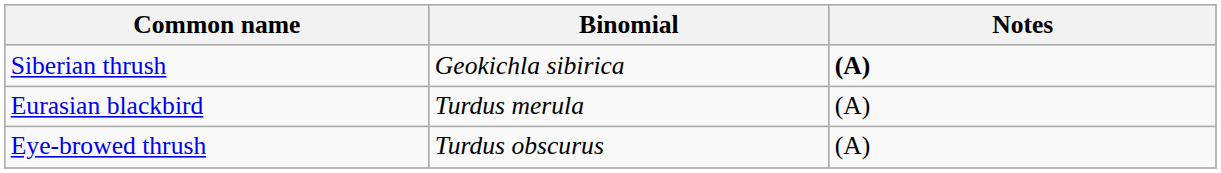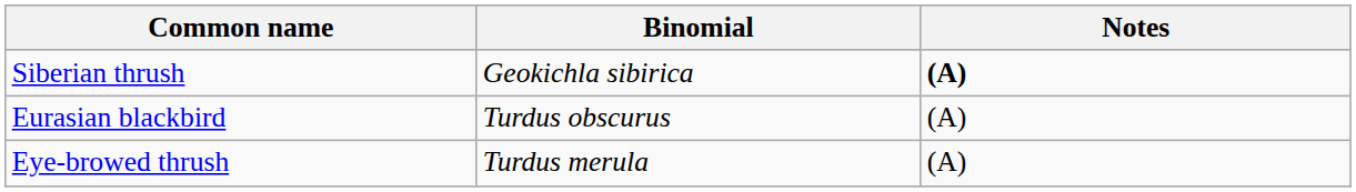Eurasian blackbird | Binomial: Turdus merula -> Turdus obscurus
Eye-browed thrush | Binomial: Turdus obscurus -> Turdus merula
